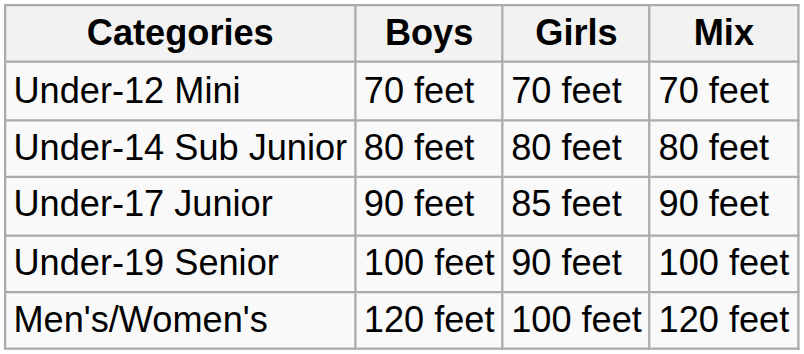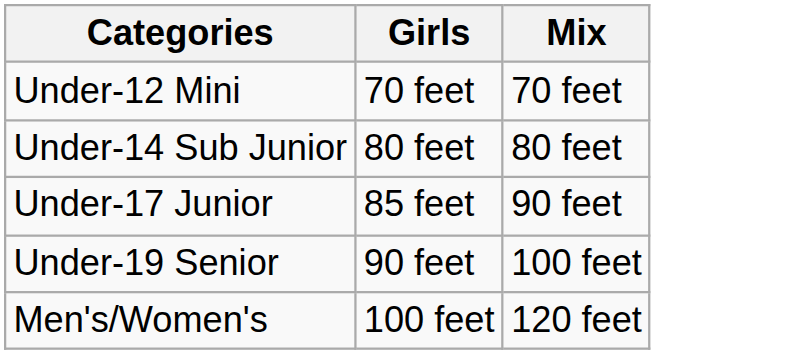- column: Boys | 70 feet | 80 feet | 90 feet | 100 feet | 120 feet
